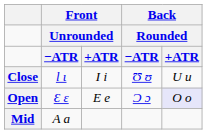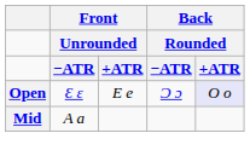- row: Close | Ɩ ɩ | I i | Ʊ ʊ | U u
